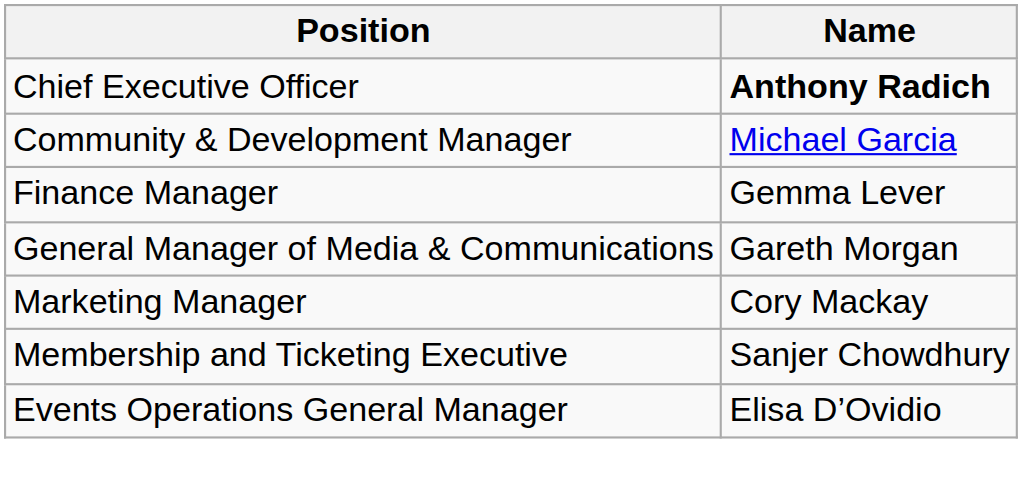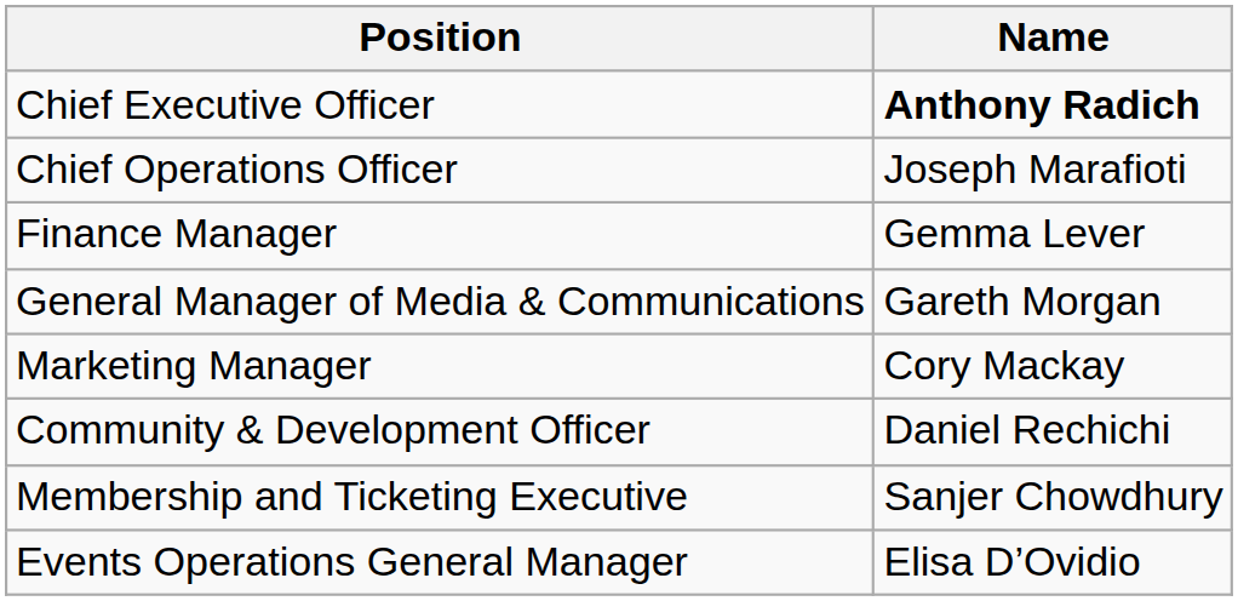+ row: Chief Operations Officer | Joseph Marafioti
- row: Community & Development Manager | Michael Garcia
+ row: Community & Development Officer | Daniel Rechichi
